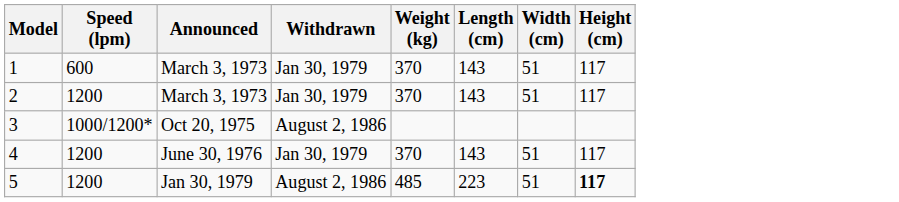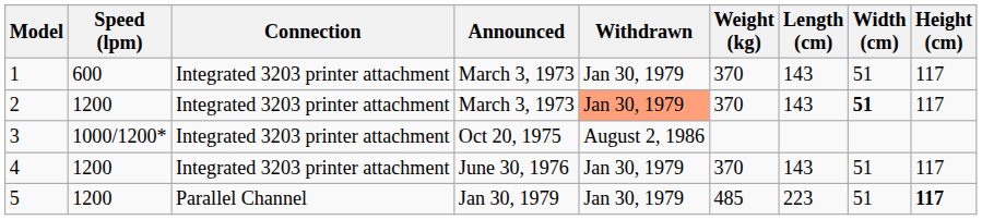+ column: Connection | Integrated 3203 printer attachment | Integrated 3203 printer attachment | Integrated 3203 printer attachment | Integrated 3203 printer attachment | Parallel Channel
2 | Withdrawn: no background -> lightsalmon background
2 | Width (cm): normal -> bold
5 | Withdrawn: August 2, 1986 -> Jan 30, 1979
